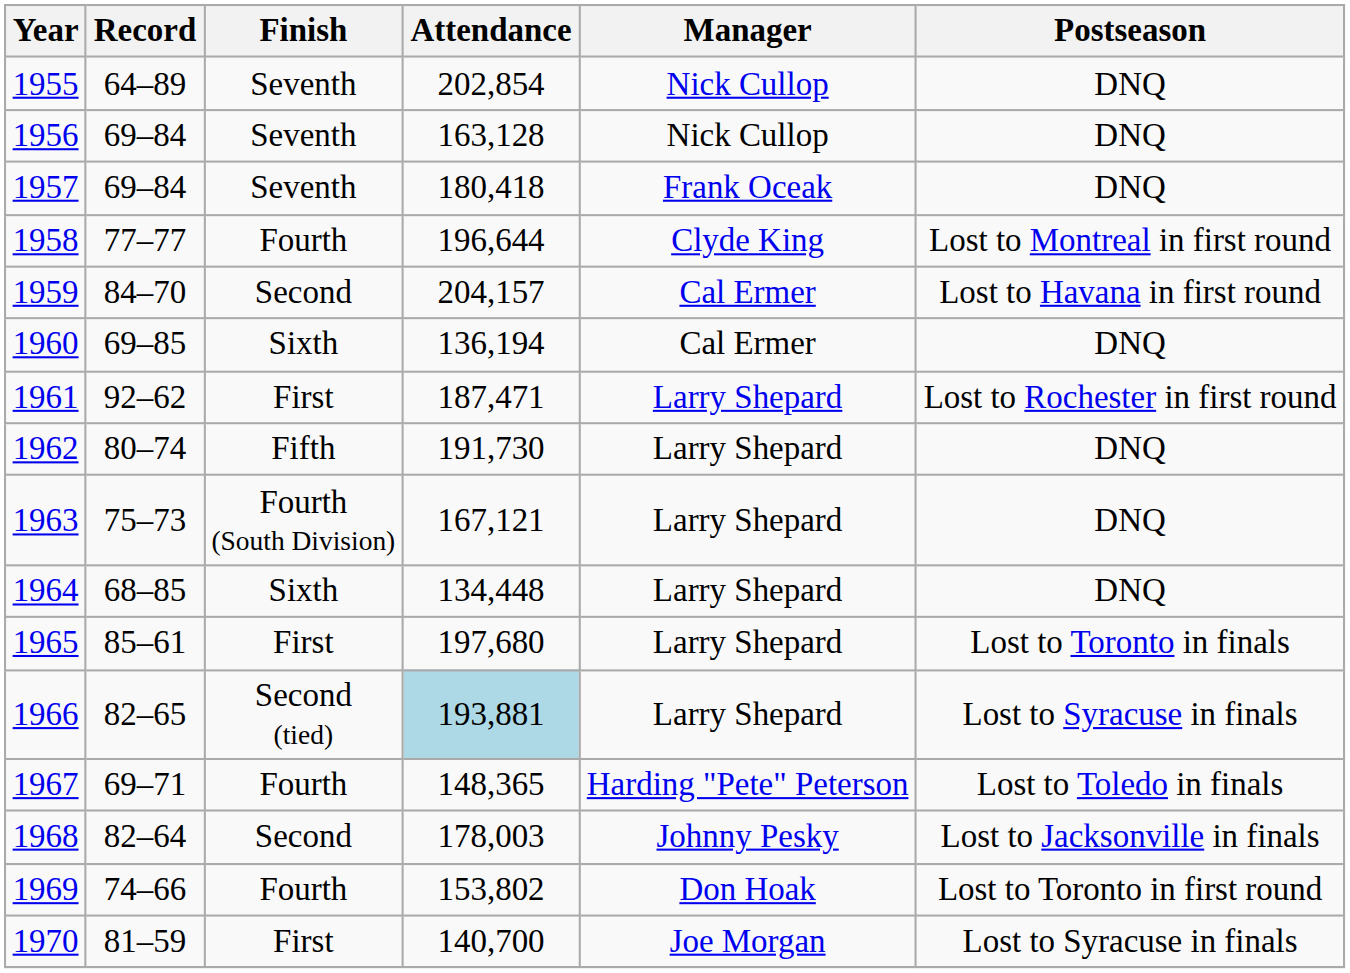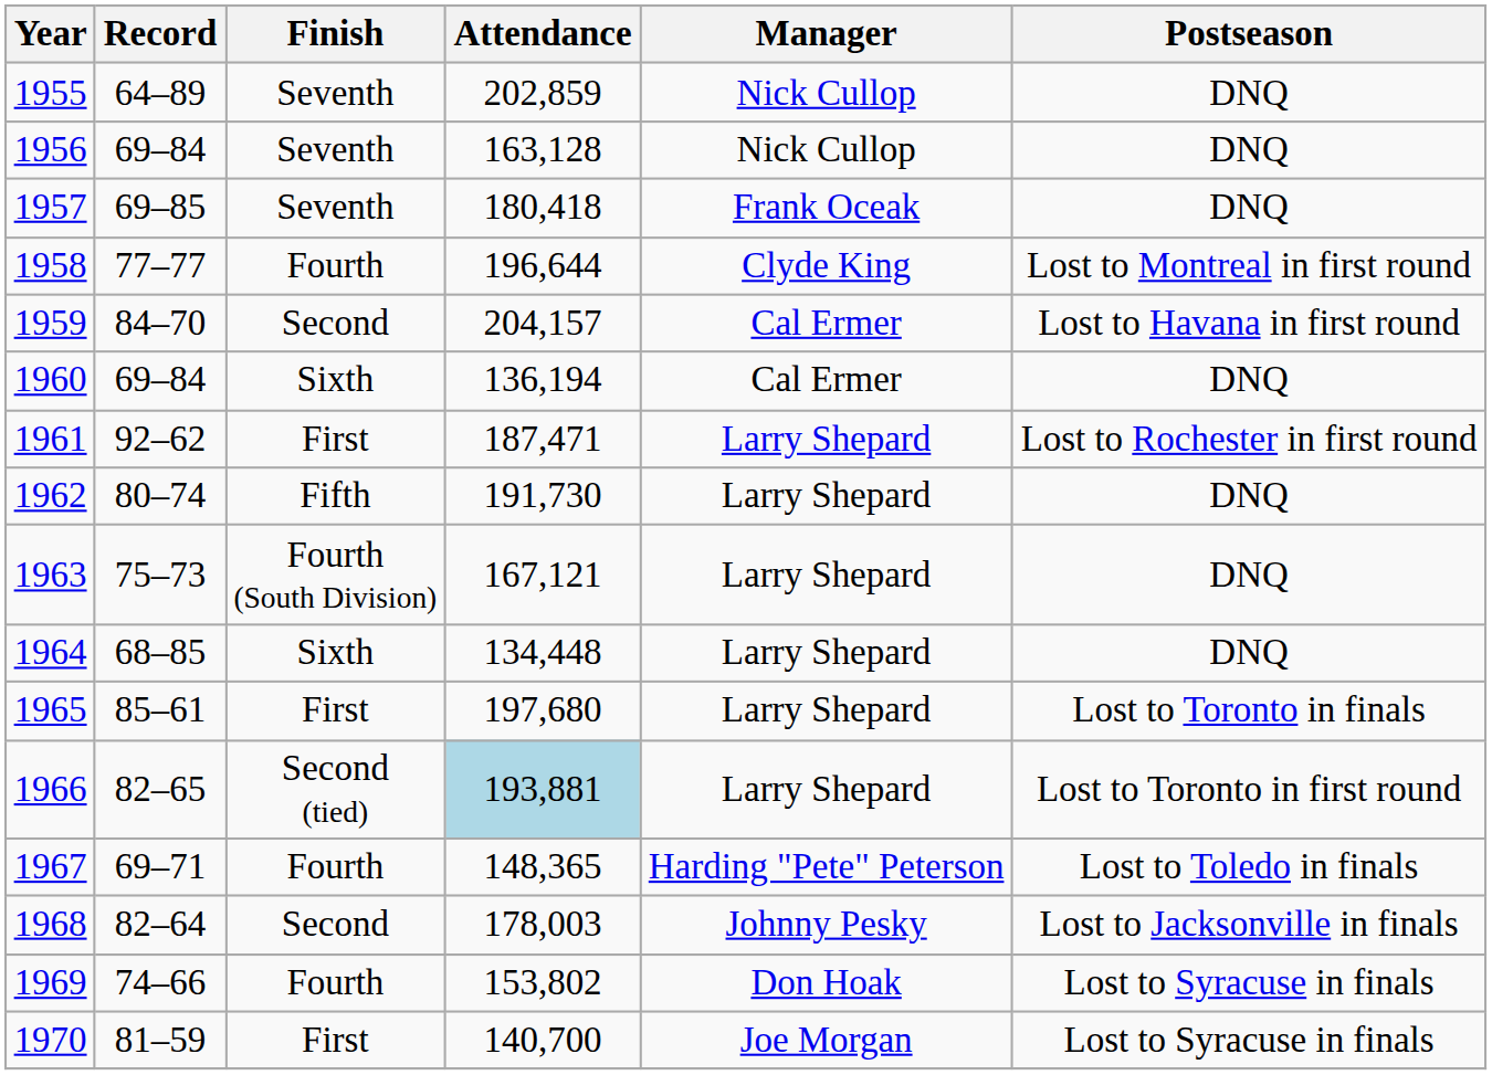1955 | Attendance: 202,854 -> 202,859
1957 | Record: 69–84 -> 69–85
1960 | Record: 69–85 -> 69–84
1966 | Postseason: Lost to Syracuse in finals -> Lost to Toronto in first round
1969 | Postseason: Lost to Toronto in first round -> Lost to Syracuse in finals
